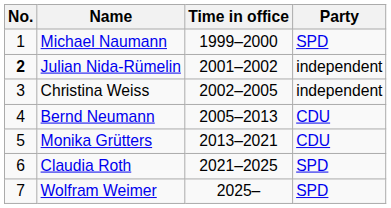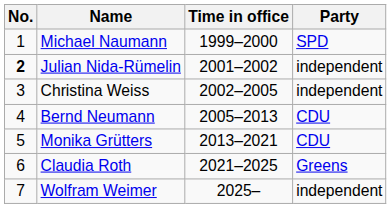Claudia Roth | Party: SPD -> Greens
Wolfram Weimer | Party: SPD -> independent
